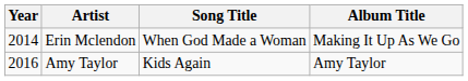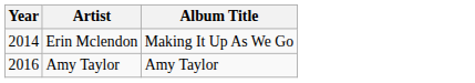- column: Song Title | When God Made a Woman | Kids Again
